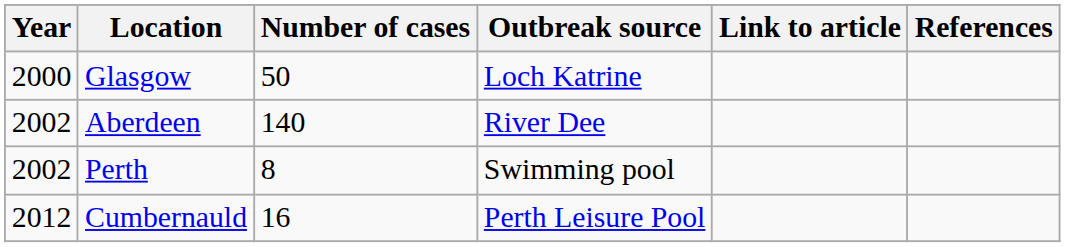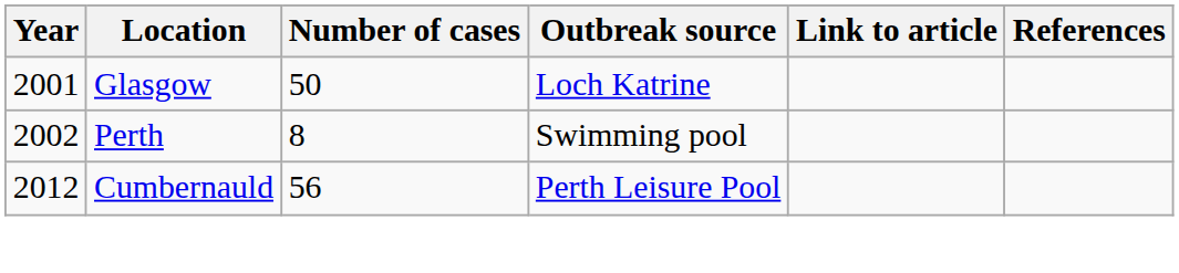Glasgow | Year: 2000 -> 2001
- row: 2002 | Aberdeen | 140 | River Dee
Cumbernauld | Number of cases: 16 -> 56
